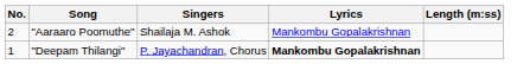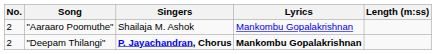"Deepam Thilangi" | No.: 1 -> 2
"Deepam Thilangi" | Singers: normal -> bold
